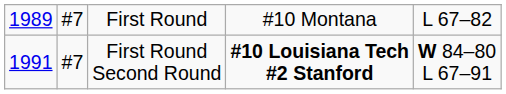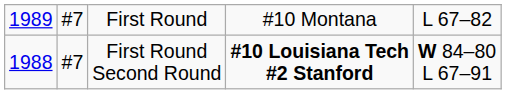First Round Second Round | column 1: 1991 -> 1988
